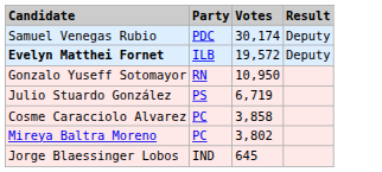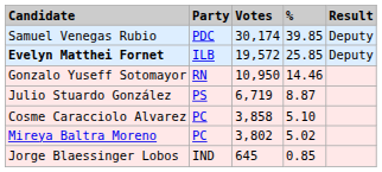+ column: % | 39.85 | 25.85 | 14.46 | 8.87 | 5.10 | 5.02 | 0.85
